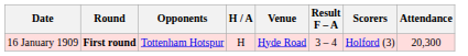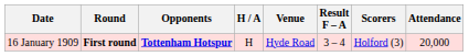16 January 1909 | Opponents: normal -> bold
16 January 1909 | Attendance: 20,300 -> 20,000
